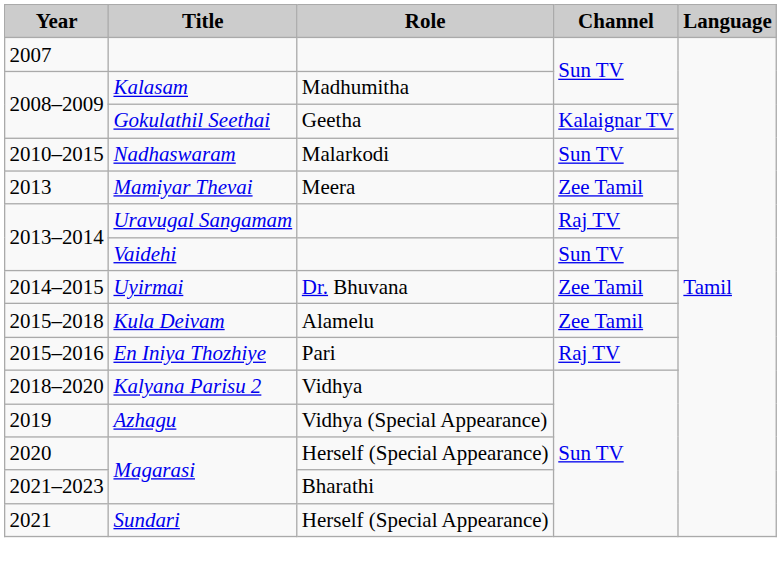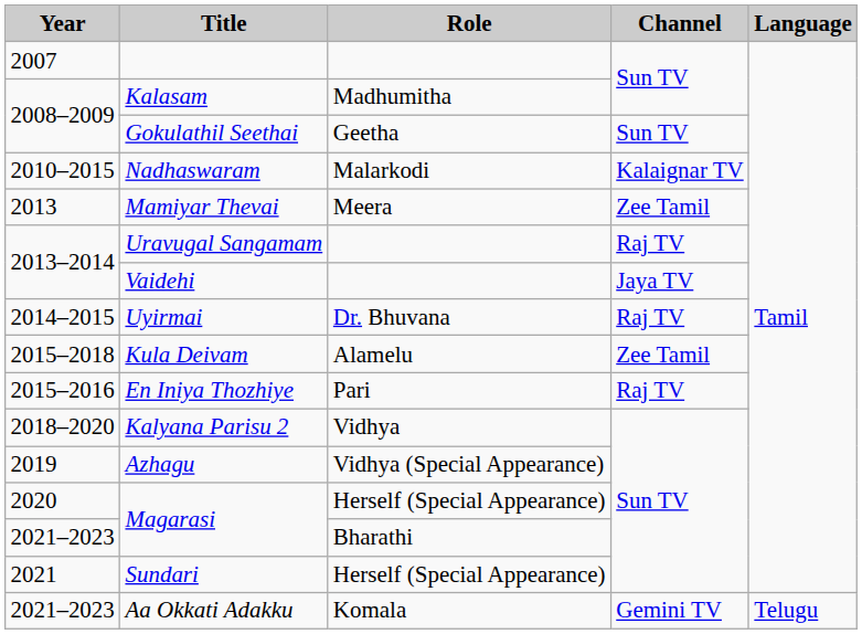Gokulathil Seethai | Channel: Kalaignar TV -> Sun TV
Nadhaswaram | Channel: Sun TV -> Kalaignar TV
Vaidehi | Channel: Sun TV -> Jaya TV
Uyirmai | Channel: Zee Tamil -> Raj TV
+ row: 2021–2023 | Aa Okkati Adakku | Komala | Gemini TV | Telugu
